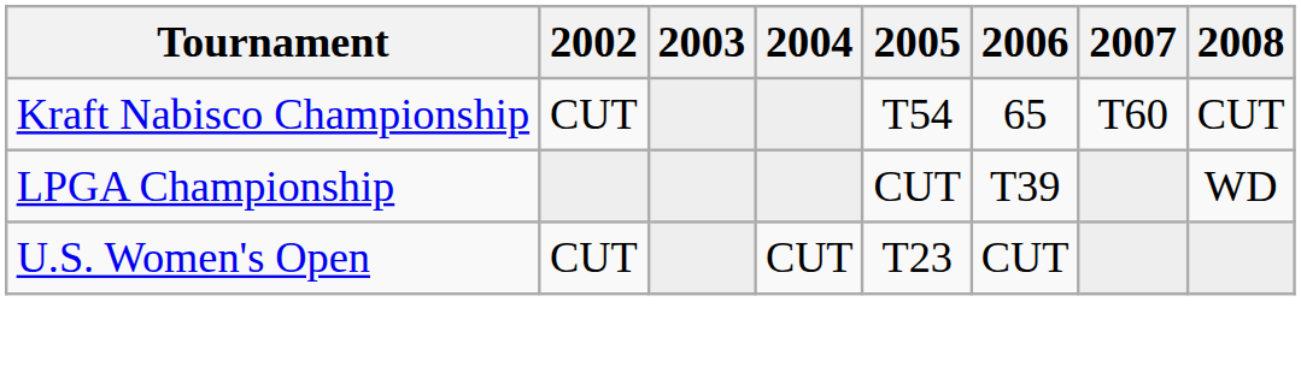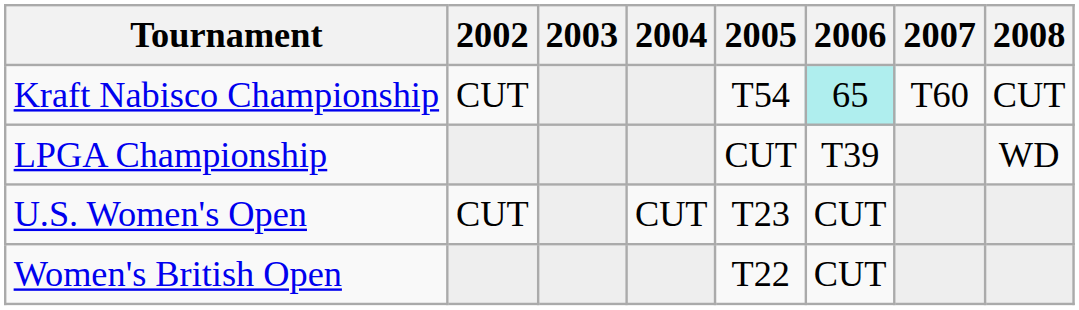Kraft Nabisco Championship | 2006: no background -> paleturquoise background
+ row: Women's British Open | T22 | CUT
